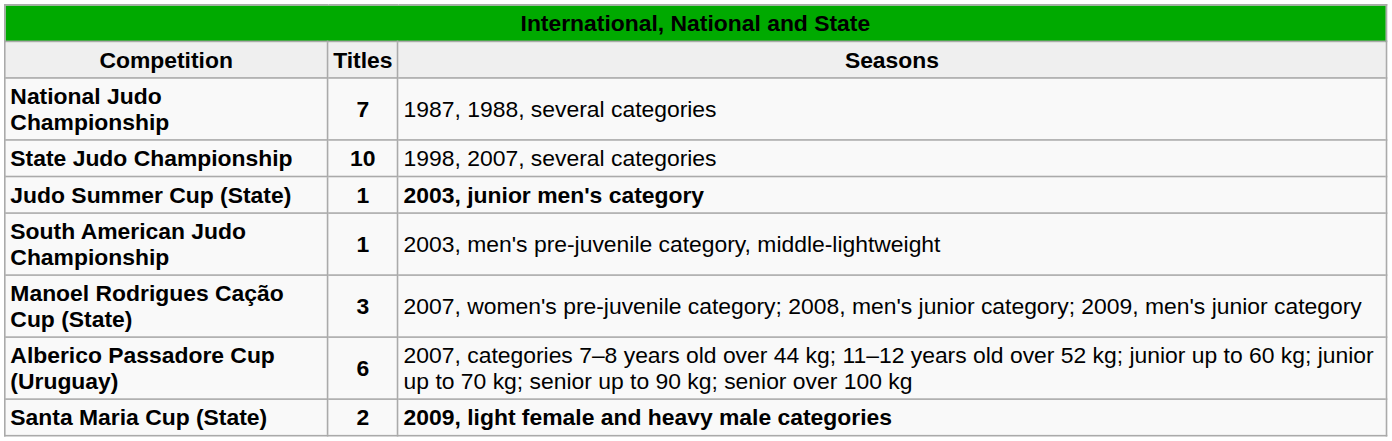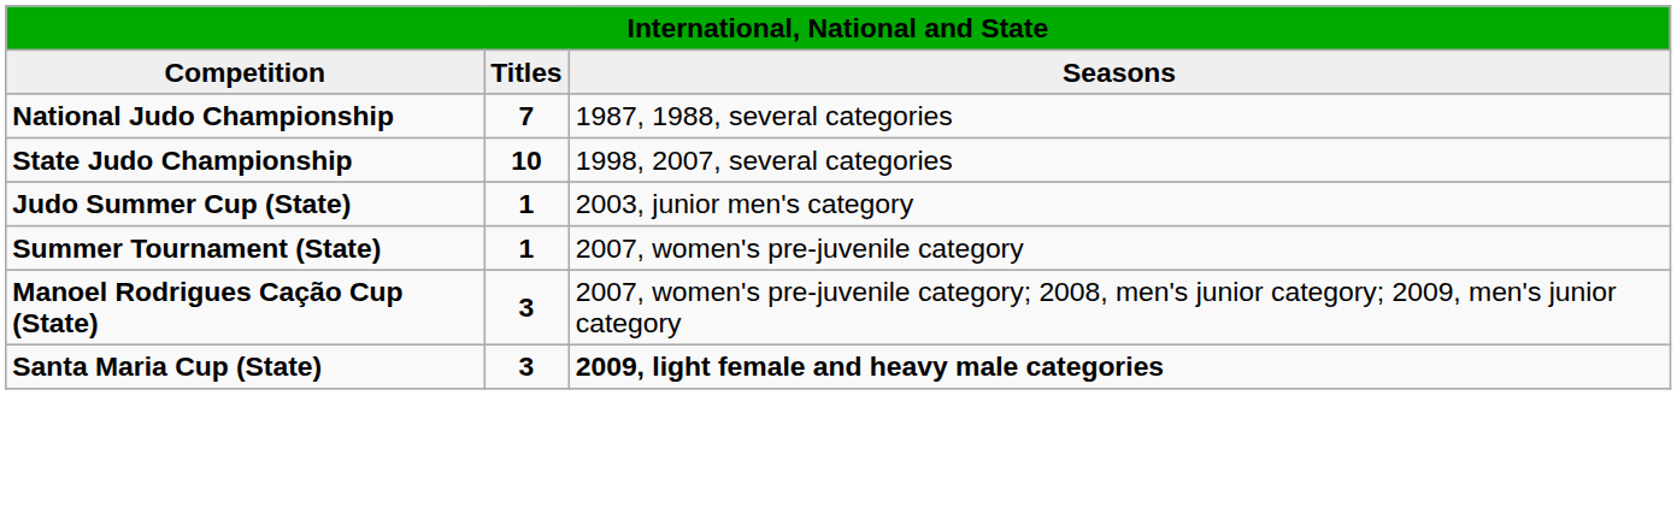Judo Summer Cup (State) | column 3: bold -> normal
- row: South American Judo Championship | 1 | 2003, men's pre-juvenile category, middle-lightweight
+ row: Summer Tournament (State) | 1 | 2007, women's pre-juvenile category
- row: Alberico Passadore Cup (Uruguay) | 6 | 2007, categories 7–8 years old over 44 kg; 11–12 years old over 52 kg; junior up to 60 kg; junior up to 70 kg; senior up to 90 kg; senior over 100 kg
Santa Maria Cup (State) | column 2: 2 -> 3
